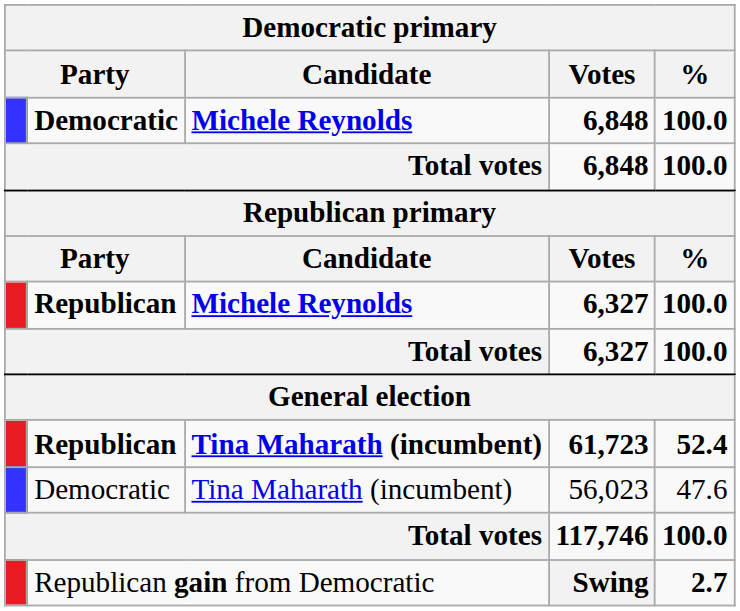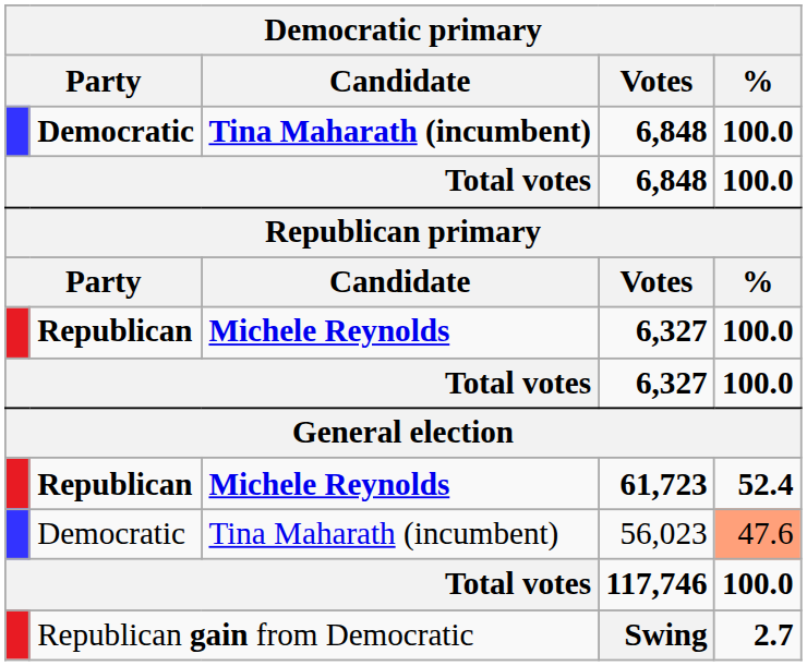Democratic / 6,848 | Candidate: Michele Reynolds -> Tina Maharath (incumbent)
61,723 | Candidate: Tina Maharath (incumbent) -> Michele Reynolds
56,023 | %: no background -> lightsalmon background
